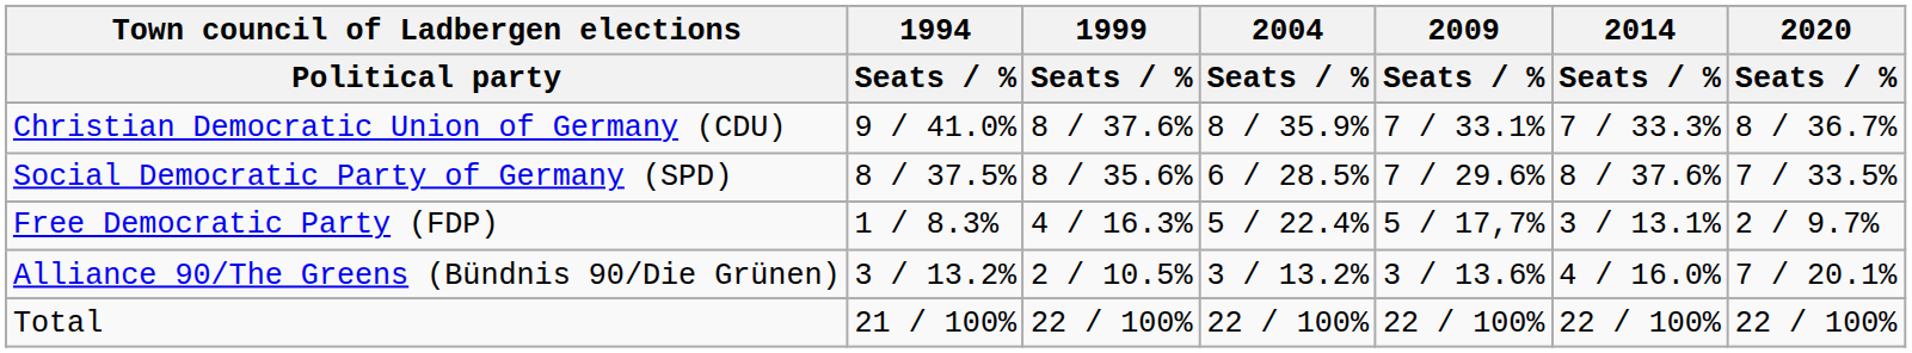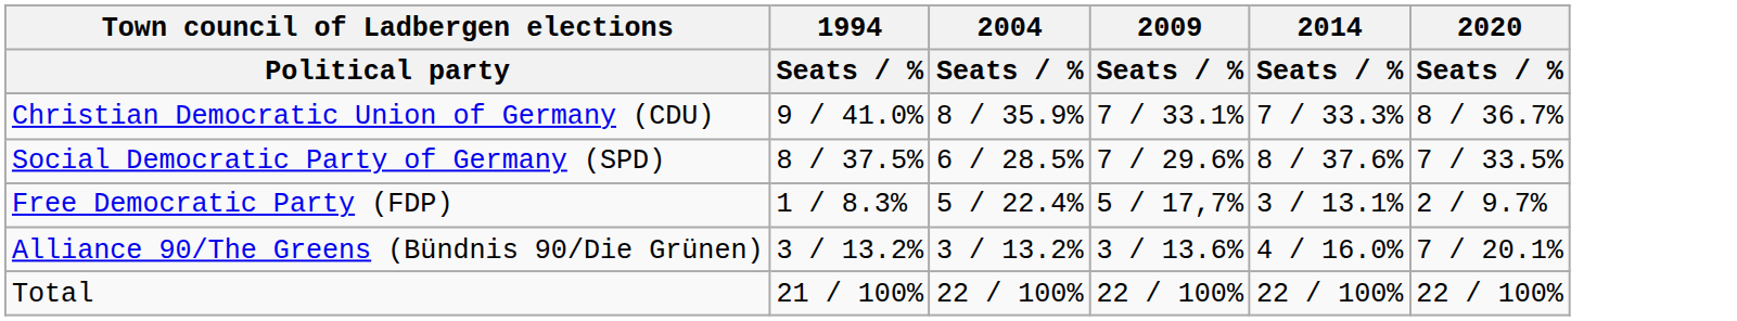- column: 1999 | Seats / % | 8 / 37.6% | 8 / 35.6% | 4 / 16.3% | 2 / 10.5% | 22 / 100%
